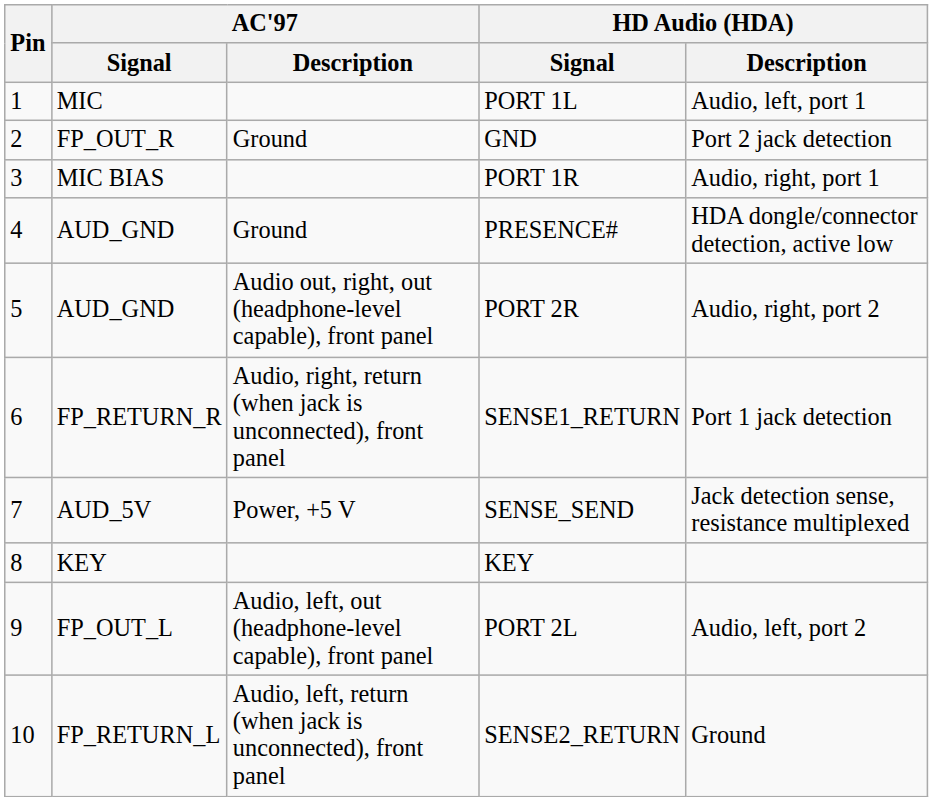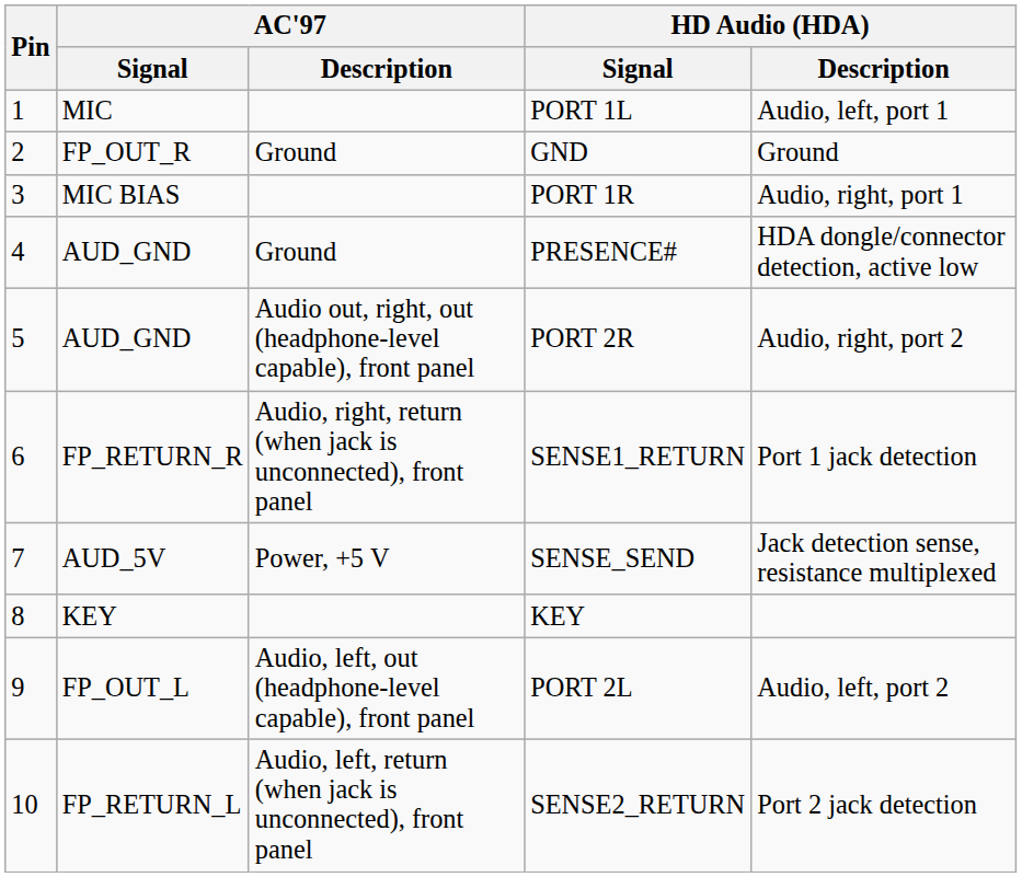GND | HD Audio (HDA) / Description: Port 2 jack detection -> Ground
SENSE2_RETURN | HD Audio (HDA) / Description: Ground -> Port 2 jack detection
